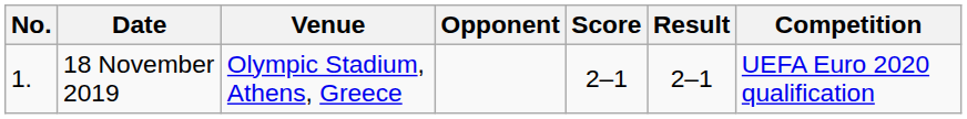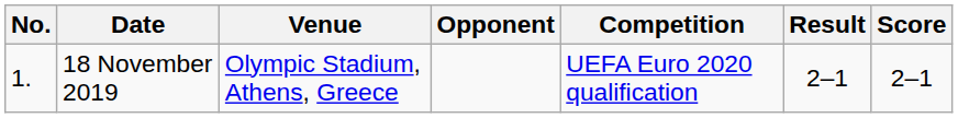columns swapped: Score <-> Competition
